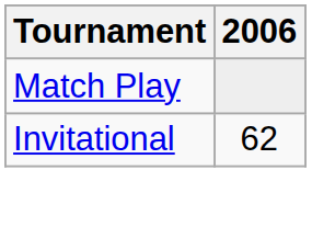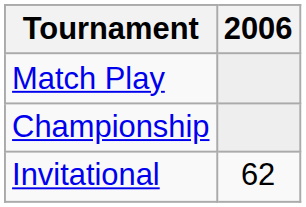+ row: Championship
